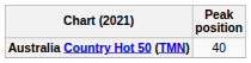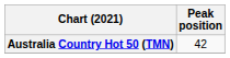Australia Country Hot 50 (TMN) | Peak position: 40 -> 42
